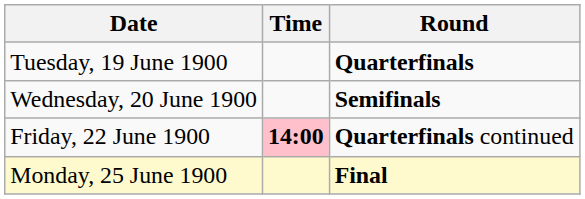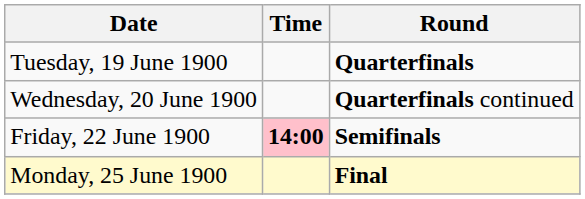Wednesday, 20 June 1900 | Round: Semifinals -> Quarterfinals continued
Friday, 22 June 1900 | Round: Quarterfinals continued -> Semifinals
